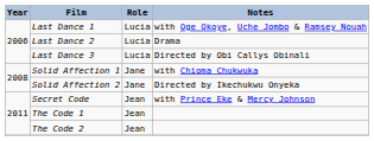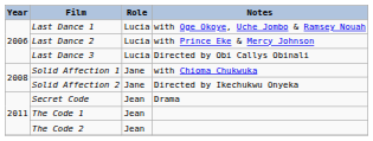Last Dance 2 | Notes: Drama -> with Prince Eke & Mercy Johnson
Secret Code | Notes: with Prince Eke & Mercy Johnson -> Drama
